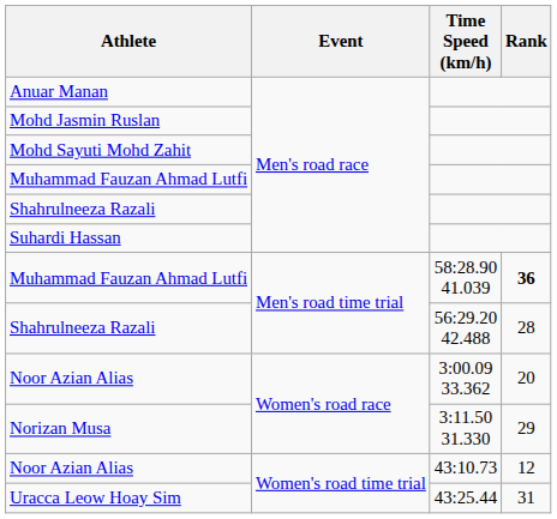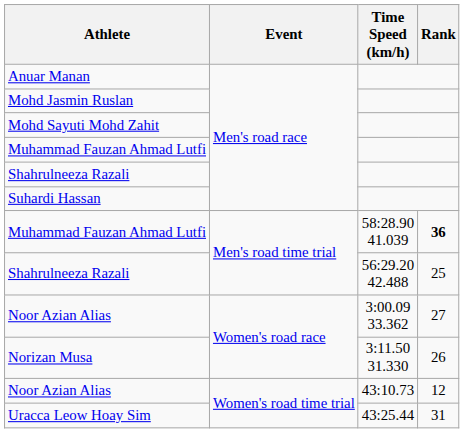Shahrulneeza Razali / 56:29.20 42.488 | Rank: 28 -> 25
Noor Azian Alias / 3:00.09 33.362 | Rank: 20 -> 27
Norizan Musa | Rank: 29 -> 26
